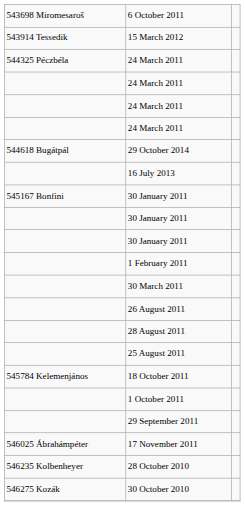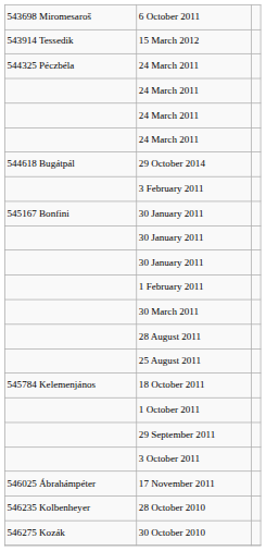- row: 16 July 2013
+ row: 3 February 2011
- row: 26 August 2011
+ row: 3 October 2011
